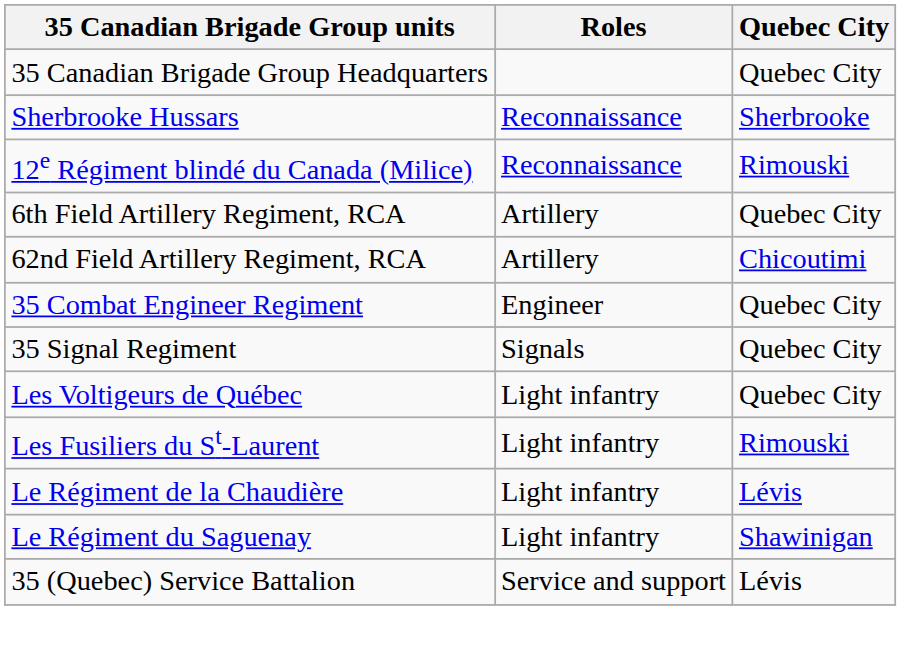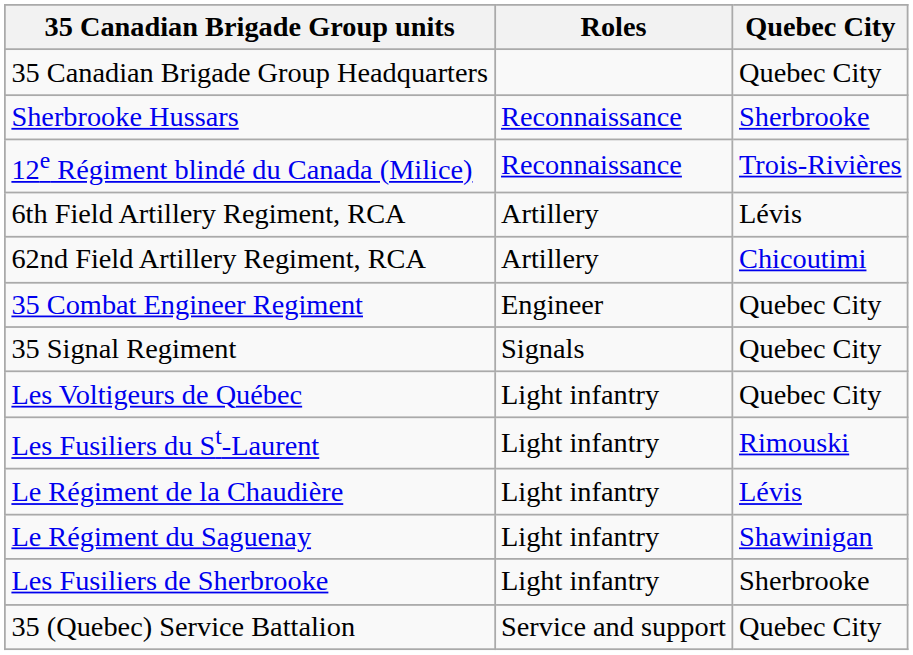12e Régiment blindé du Canada (Milice) | Quebec City: Rimouski -> Trois-Rivières
6th Field Artillery Regiment, RCA | Quebec City: Quebec City -> Lévis
+ row: Les Fusiliers de Sherbrooke | Light infantry | Sherbrooke
35 (Quebec) Service Battalion | Quebec City: Lévis -> Quebec City
